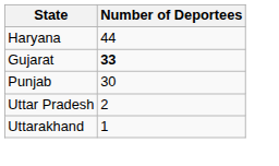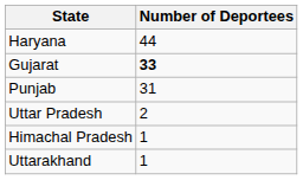Punjab | Number of Deportees: 30 -> 31
+ row: Himachal Pradesh | 1
